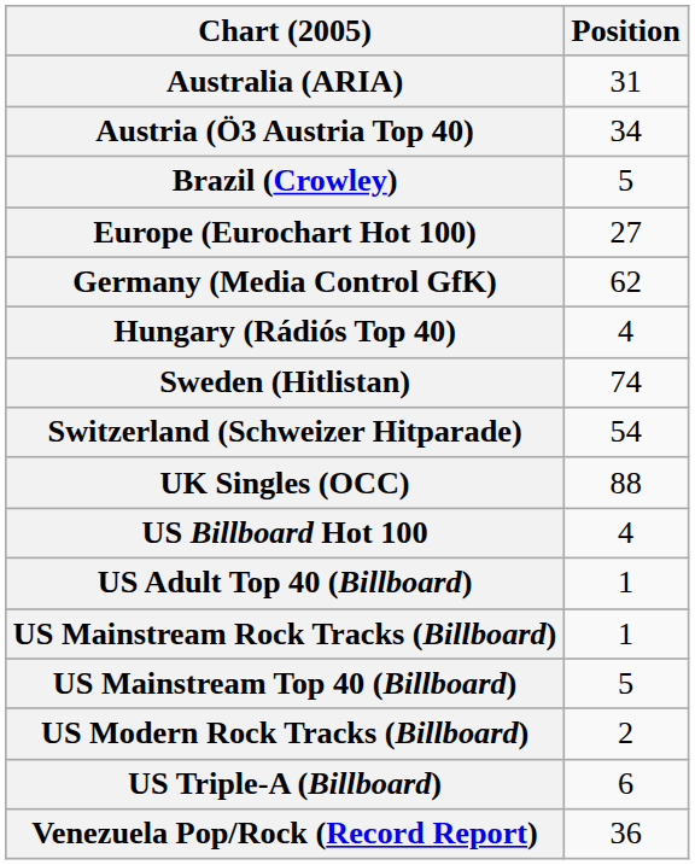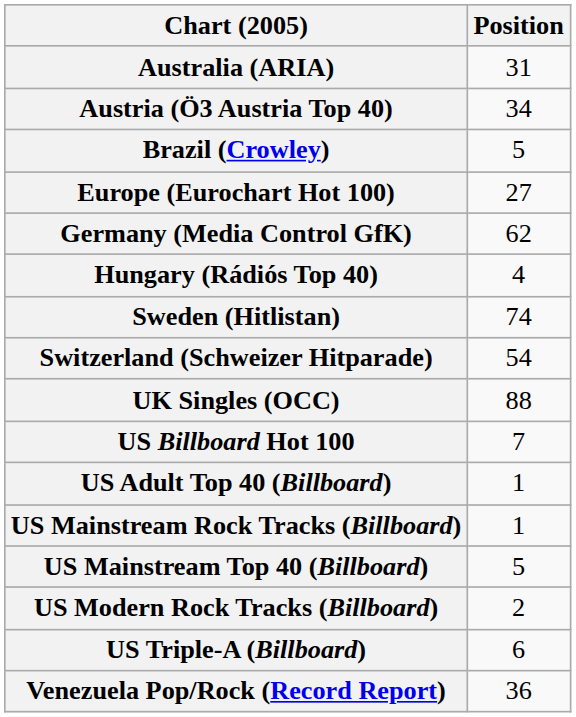US Billboard Hot 100 | Position: 4 -> 7
